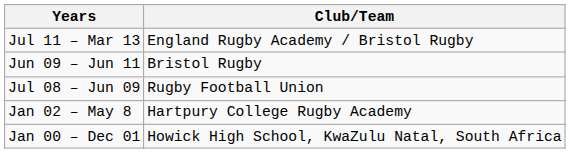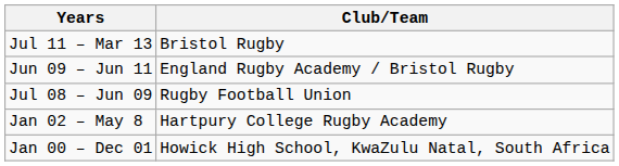Jul 11 – Mar 13 | Club/Team: England Rugby Academy / Bristol Rugby -> Bristol Rugby
Jun 09 – Jun 11 | Club/Team: Bristol Rugby -> England Rugby Academy / Bristol Rugby
